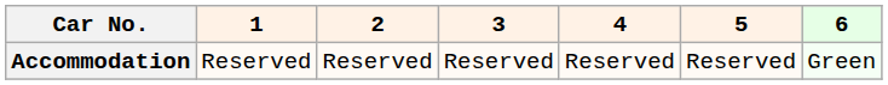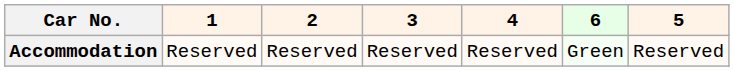columns swapped: 5 <-> 6
